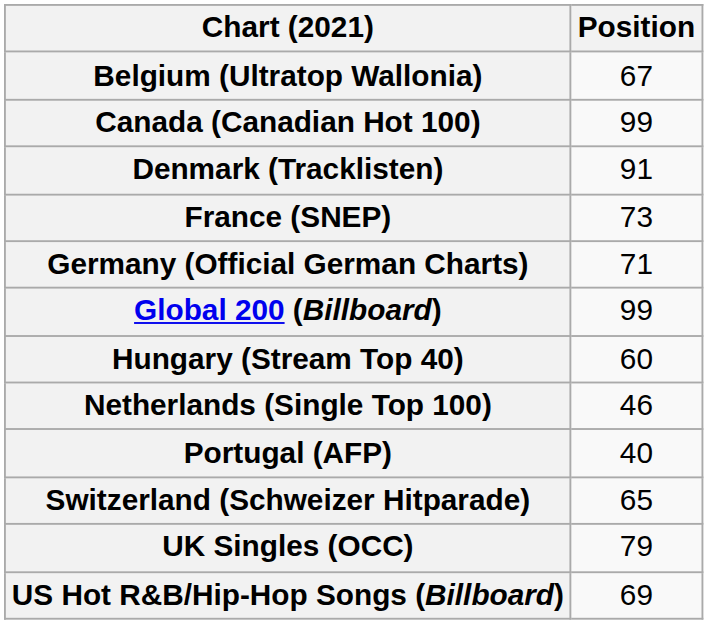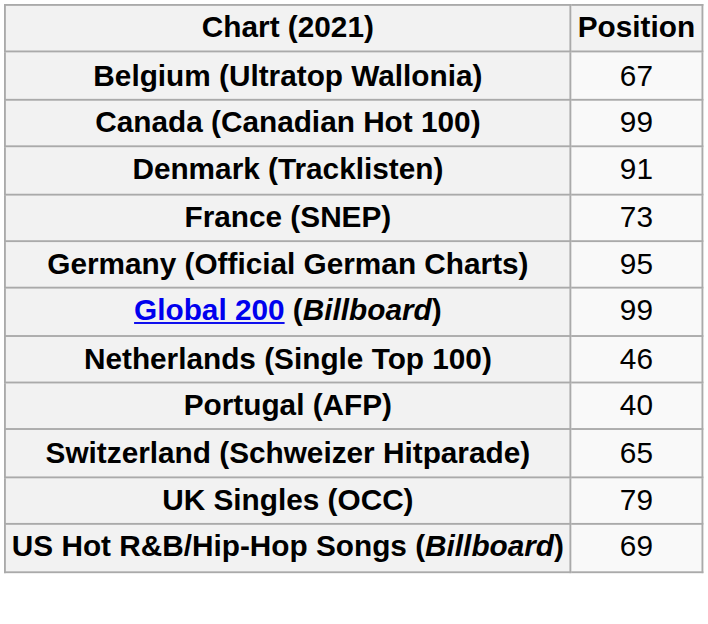Germany (Official German Charts) | Position: 71 -> 95
- row: Hungary (Stream Top 40) | 60
